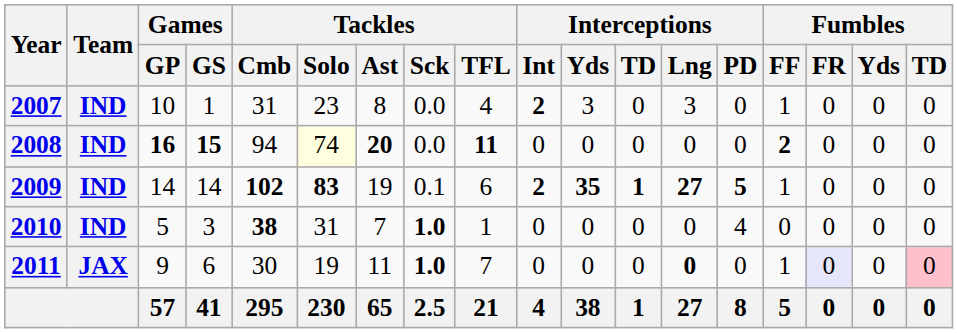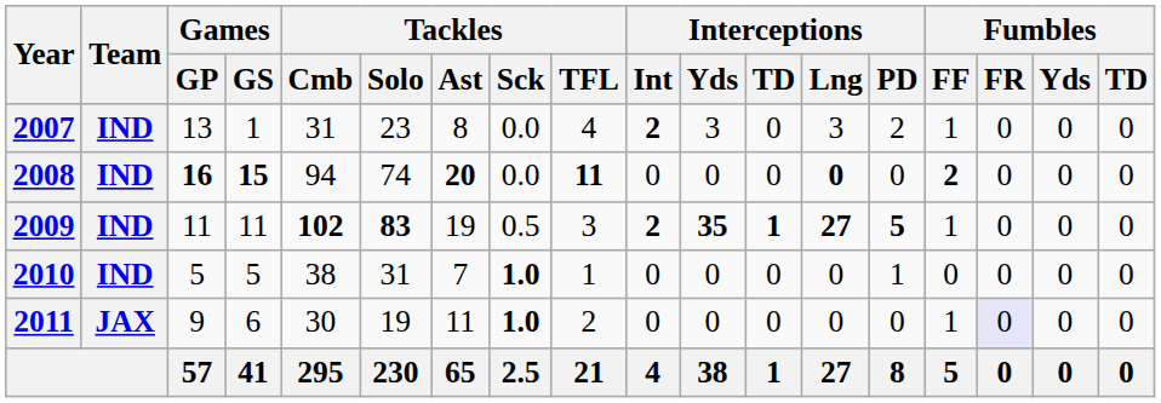2007 | Games / GP: 10 -> 13
2007 | Interceptions / PD: 0 -> 2
2008 | Tackles / Solo: lightyellow background -> no background
2008 | Interceptions / Lng: normal -> bold
2009 | Games / GP: 14 -> 11
2009 | Games / GS: 14 -> 11
2009 | Tackles / Sck: 0.1 -> 0.5
2009 | Tackles / TFL: 6 -> 3
2010 | Games / GS: 3 -> 5
2010 | Tackles / Cmb: bold -> normal
2010 | Interceptions / PD: 4 -> 1
2011 | Tackles / TFL: 7 -> 2
2011 | Interceptions / Lng: bold -> normal
2011 | Fumbles / TD: pink background -> no background
